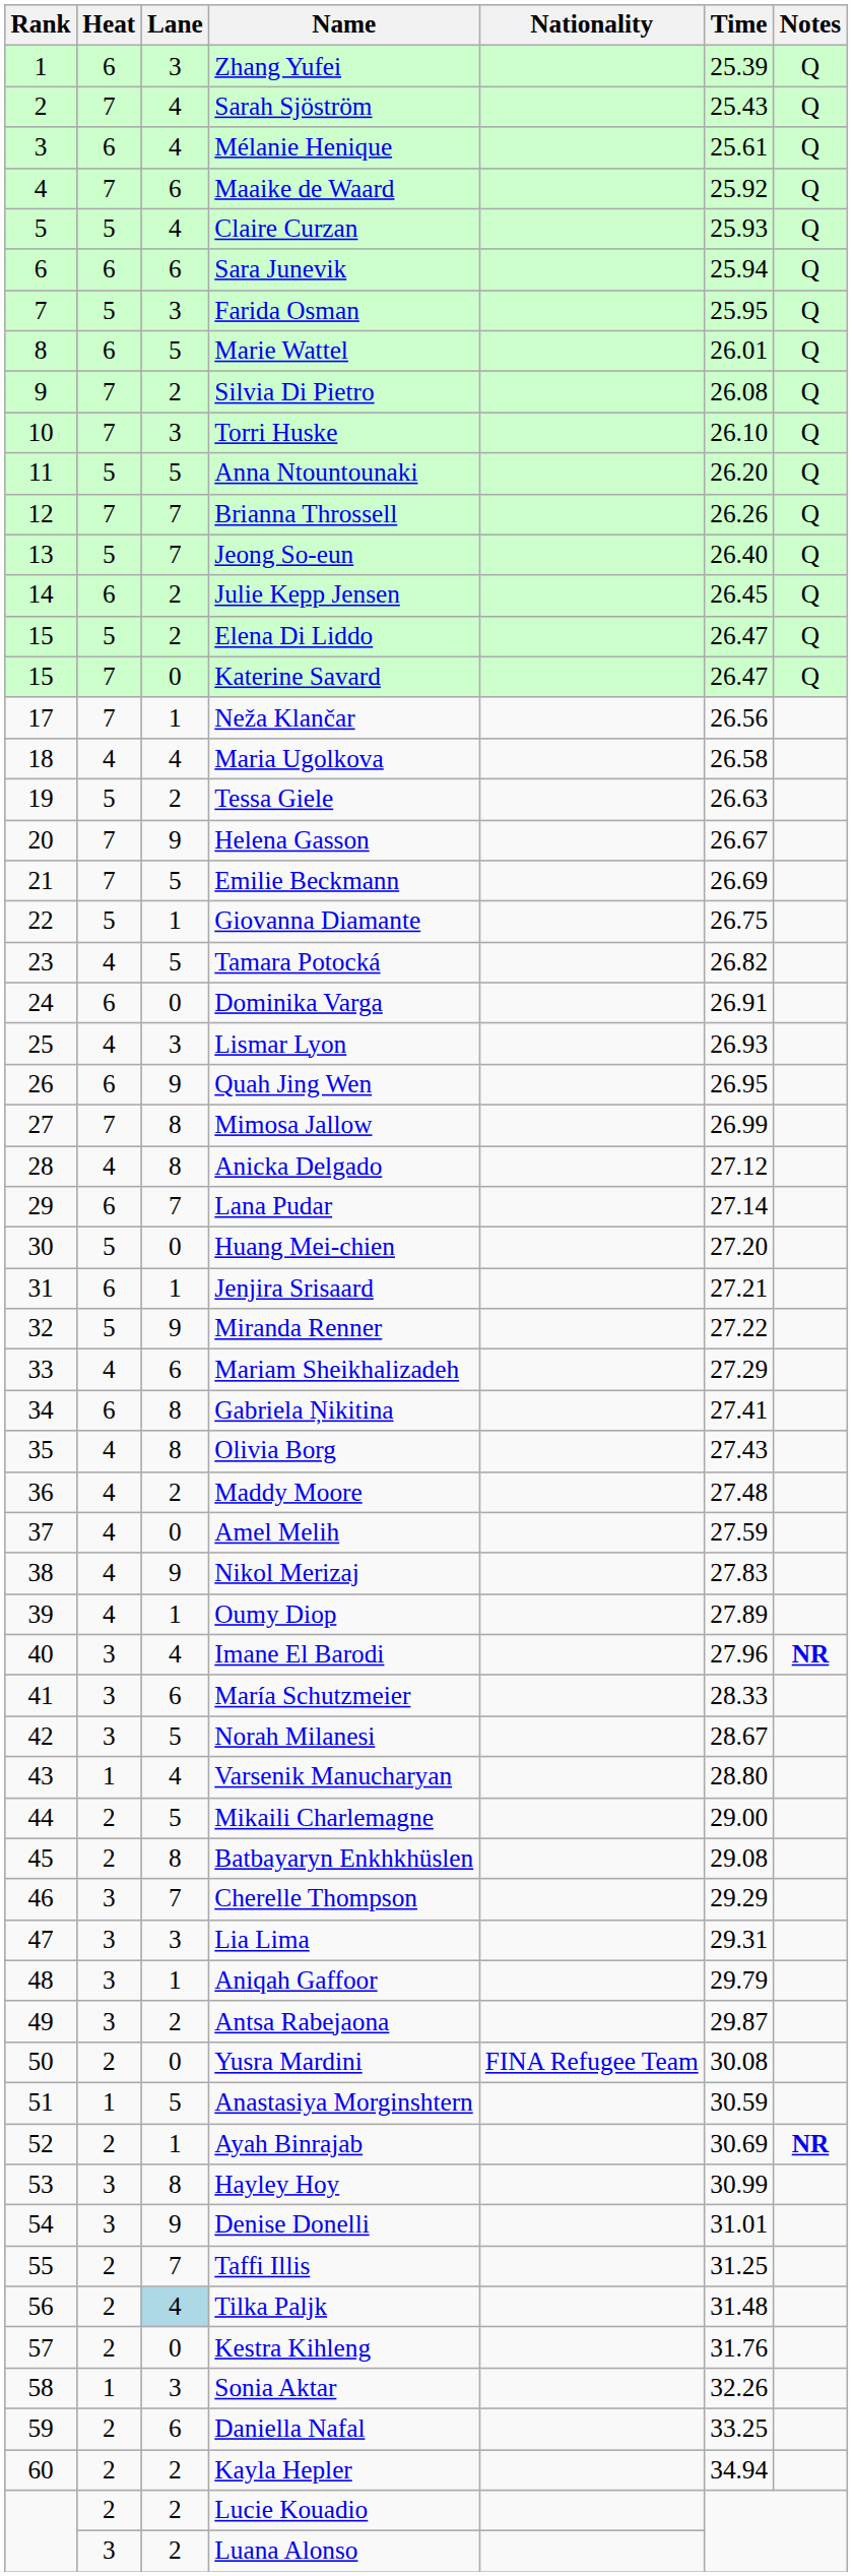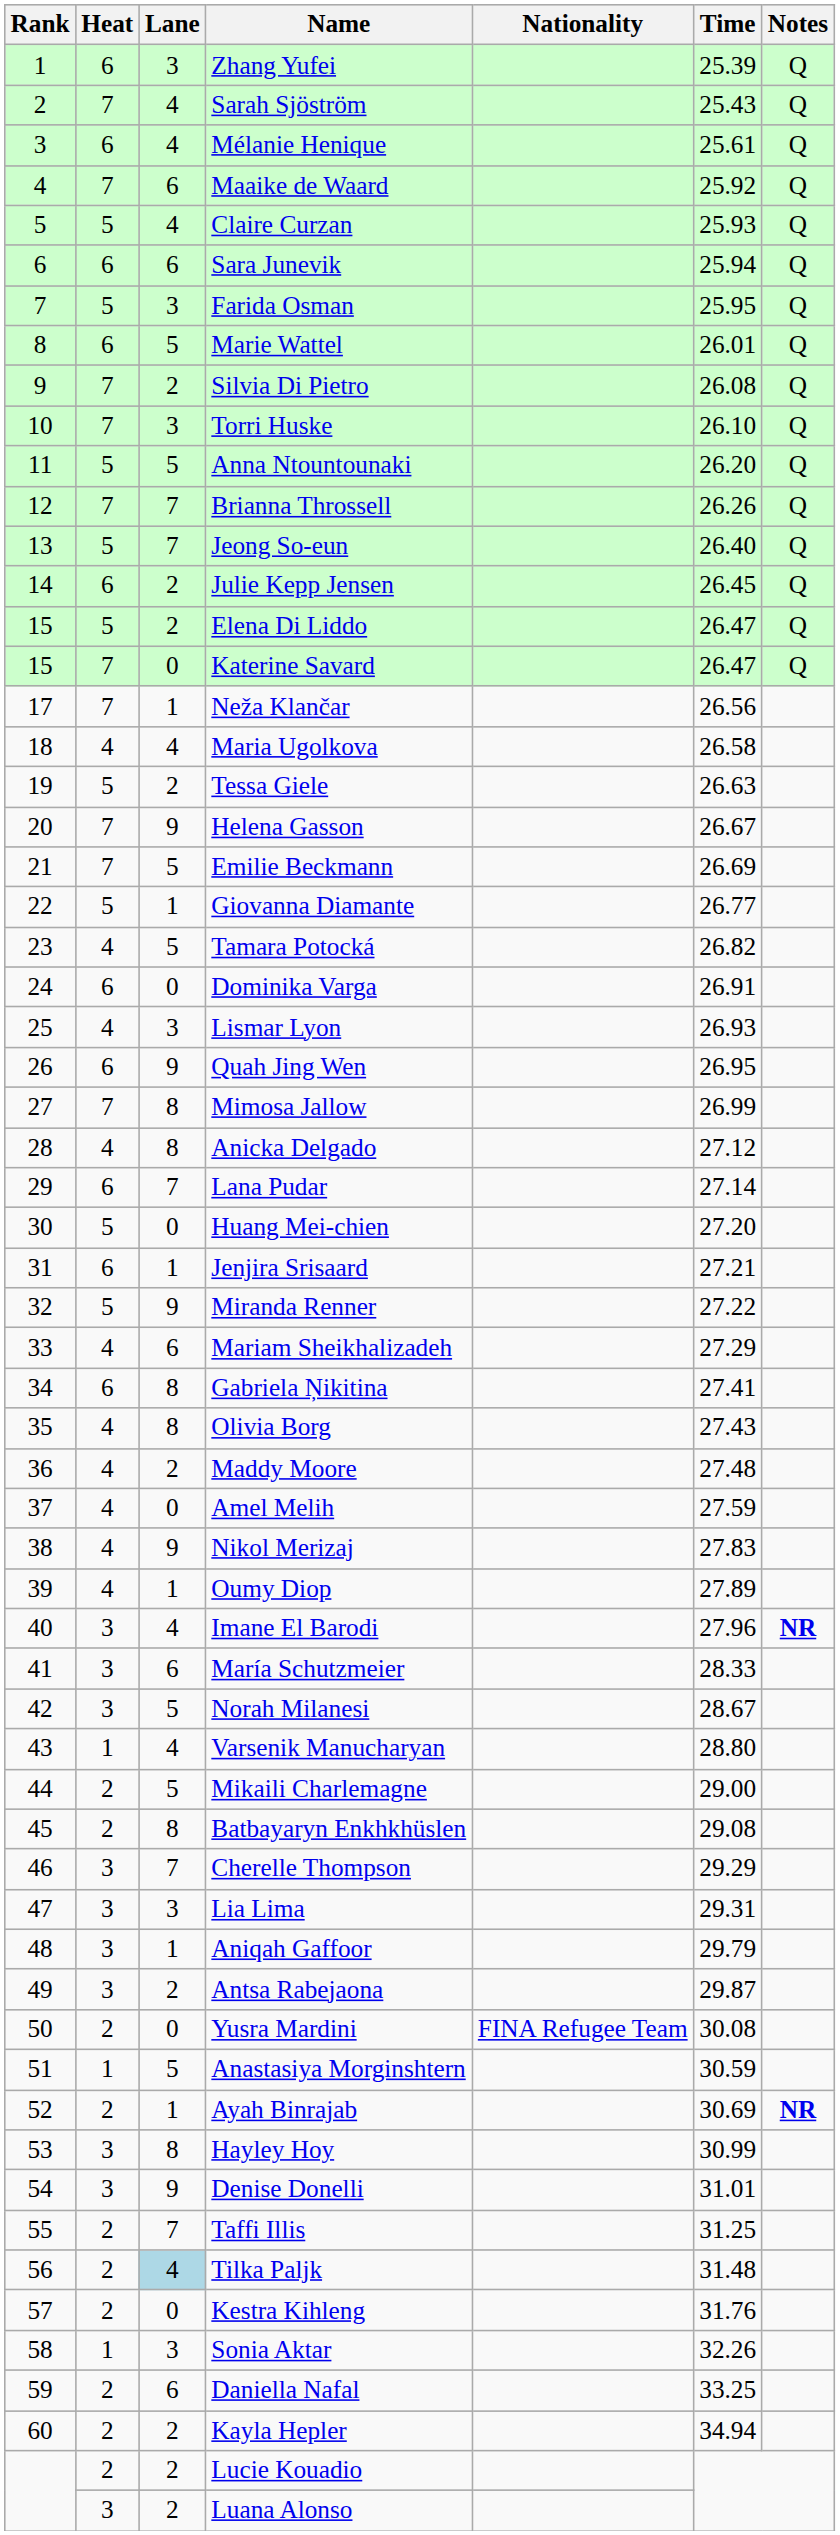Giovanna Diamante | Time: 26.75 -> 26.77
